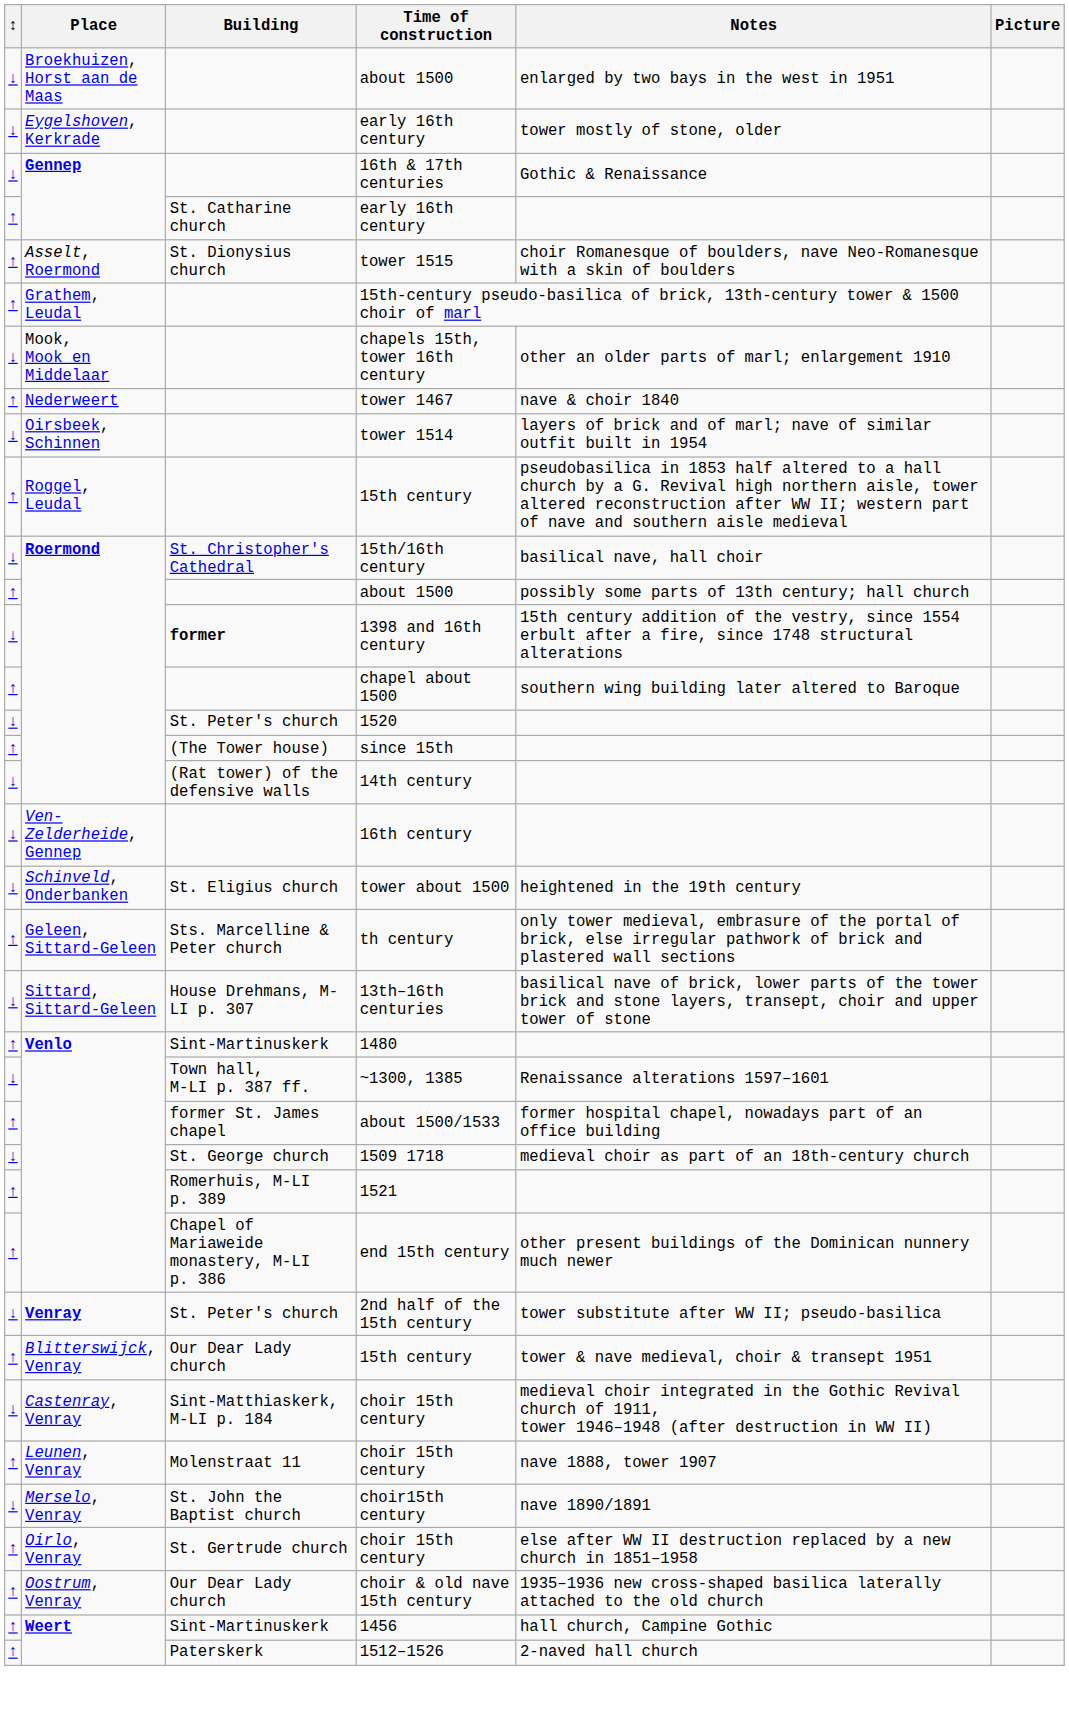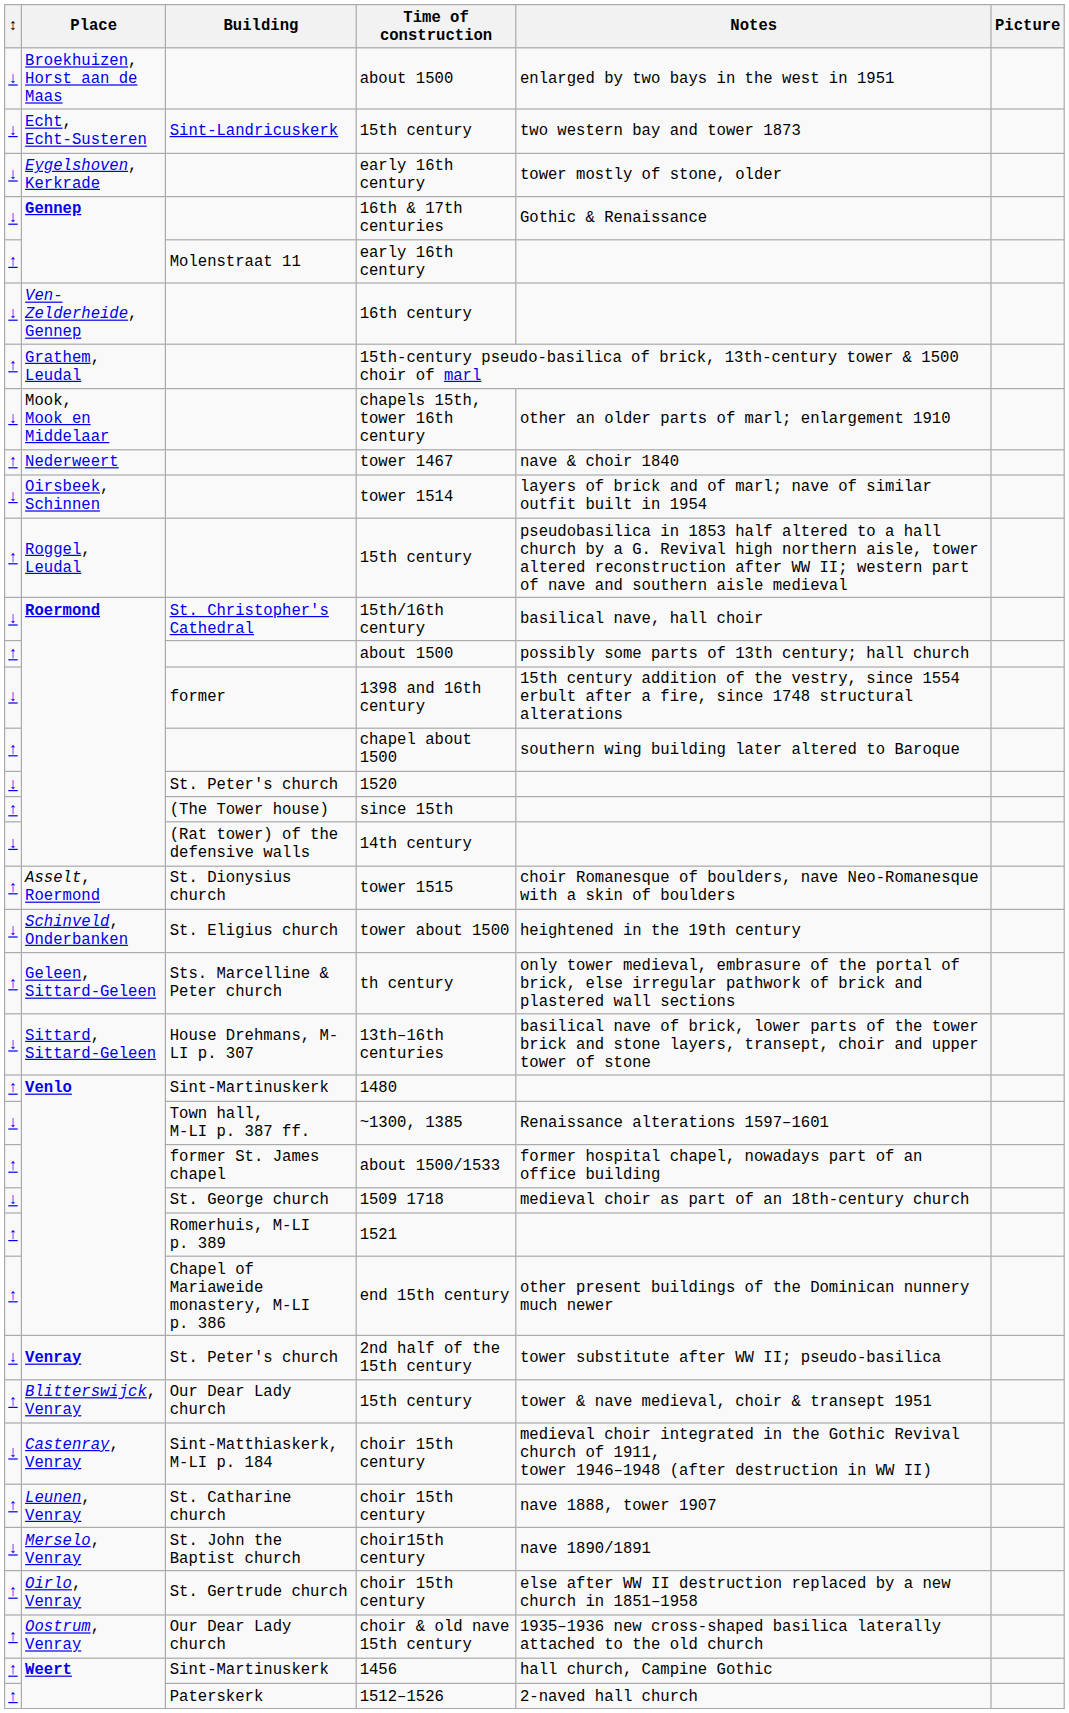+ row: ↓ | Echt, Echt-Susteren | Sint-Landricuskerk | 15th century | two western bay and tower 1873
Gennep / early 16th century | Building: St. Catharine church -> Molenstraat 11
rows swapped: 16th century <-> tower 1515
1398 and 16th century | Building: bold -> normal
Leunen, Venray / choir 15th century | Building: Molenstraat 11 -> St. Catharine church
